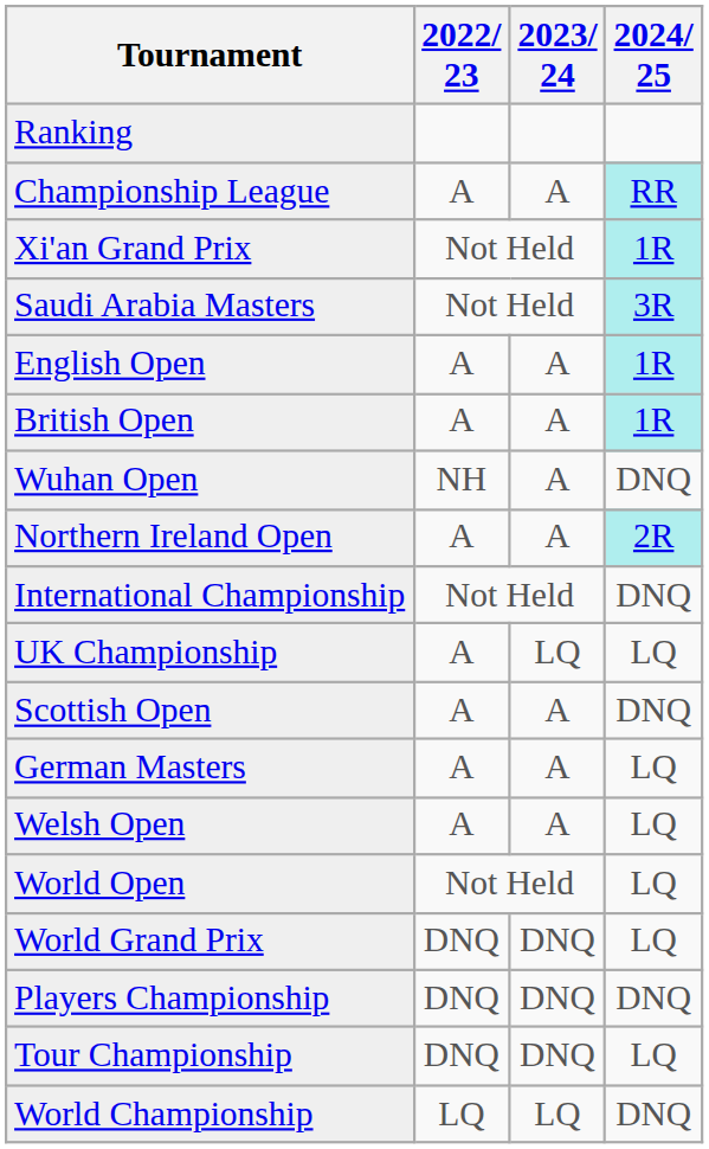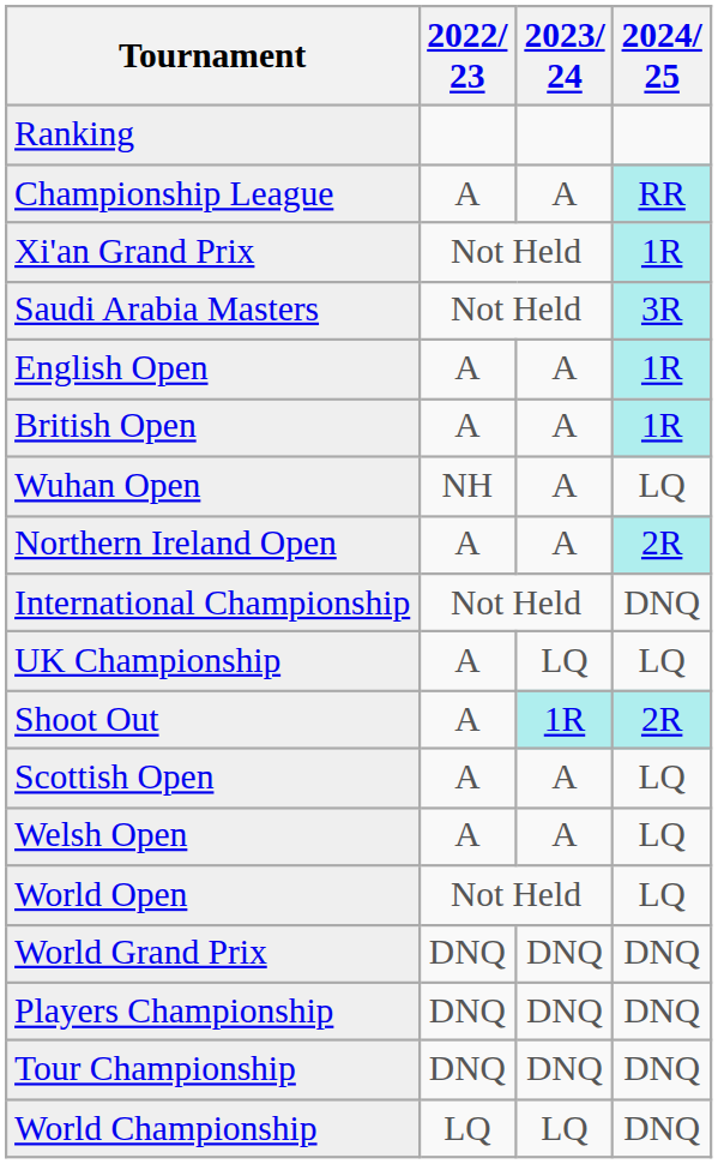Wuhan Open | 2024/ 25: DNQ -> LQ
+ row: Shoot Out | A | 1R | 2R
Scottish Open | 2024/ 25: DNQ -> LQ
- row: German Masters | A | A | LQ
World Grand Prix | 2024/ 25: LQ -> DNQ
Tour Championship | 2024/ 25: LQ -> DNQ
